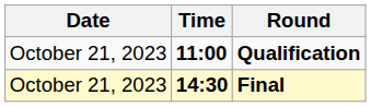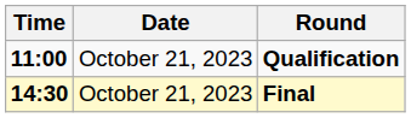columns swapped: Date <-> Time
